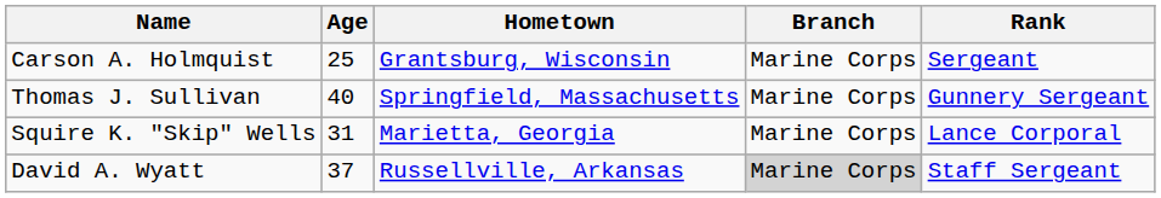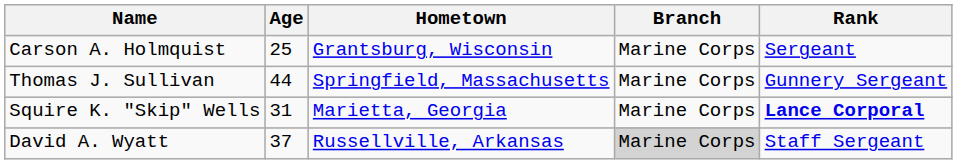Thomas J. Sullivan | Age: 40 -> 44
Squire K. "Skip" Wells | Rank: normal -> bold
